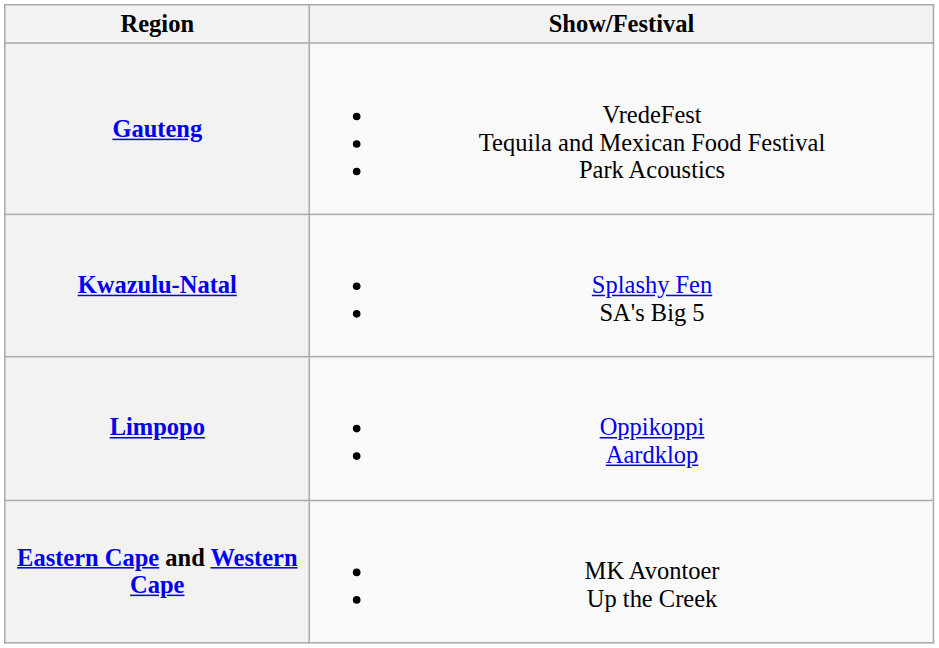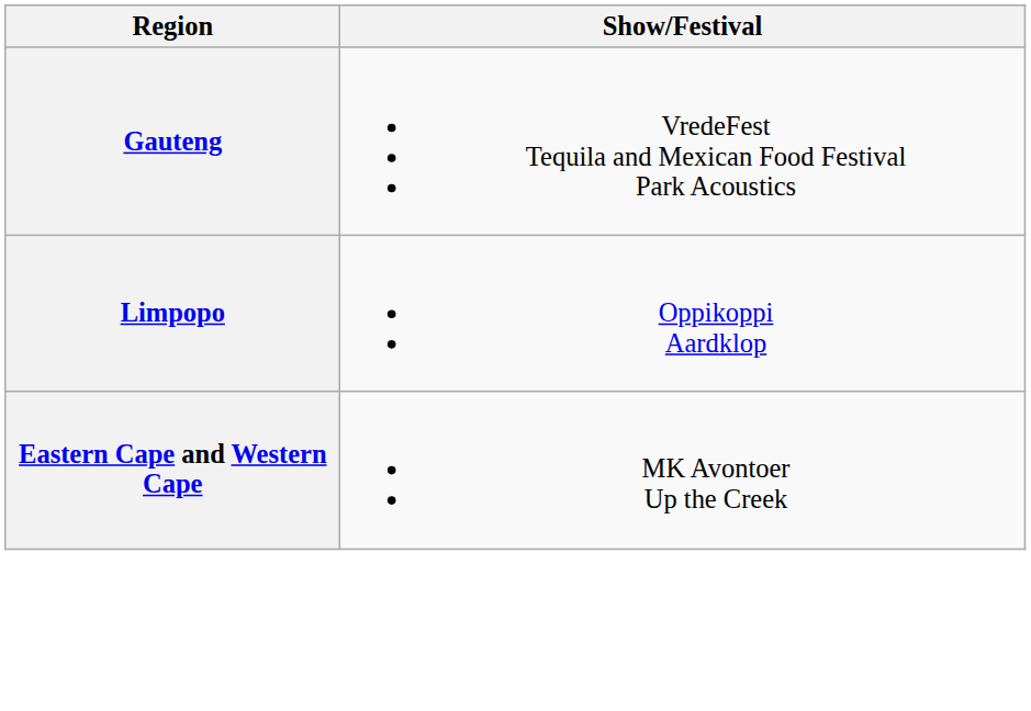- row: Kwazulu-Natal | Splashy Fen SA's Big 5
